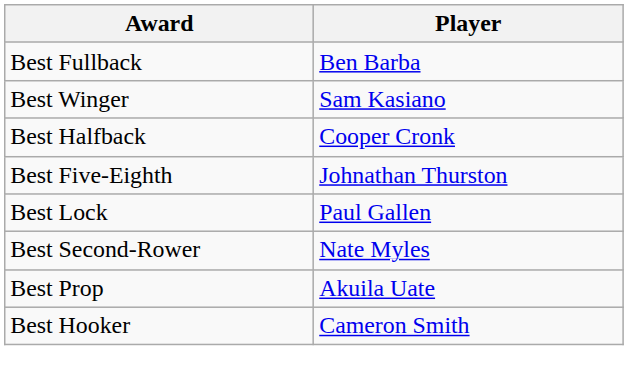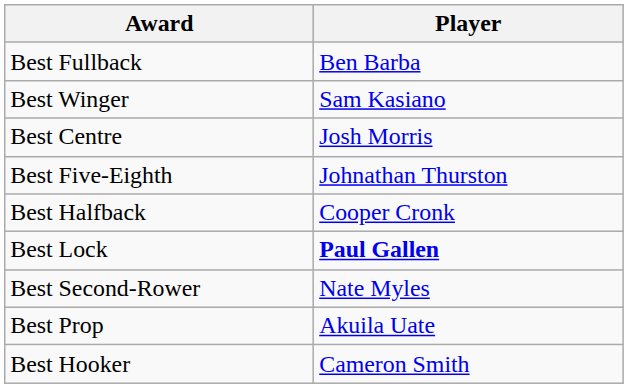+ row: Best Centre | Josh Morris
rows swapped: Best Five-Eighth <-> Best Halfback
Best Lock | Player: normal -> bold
